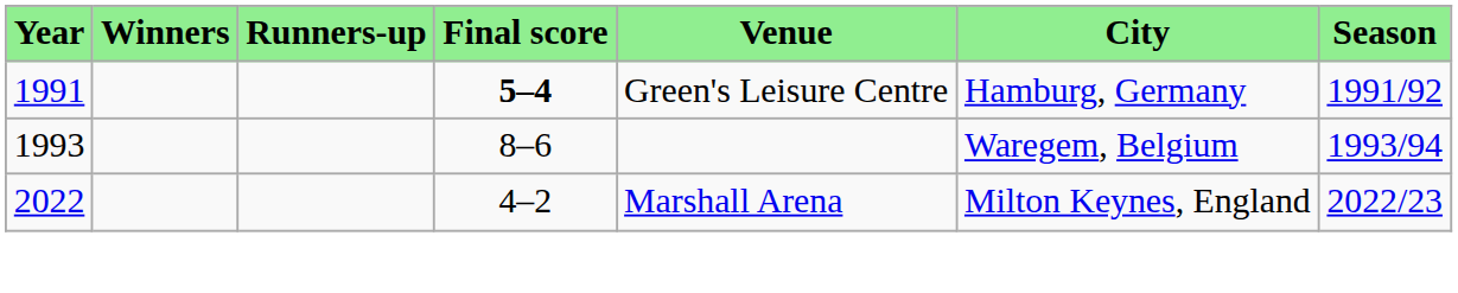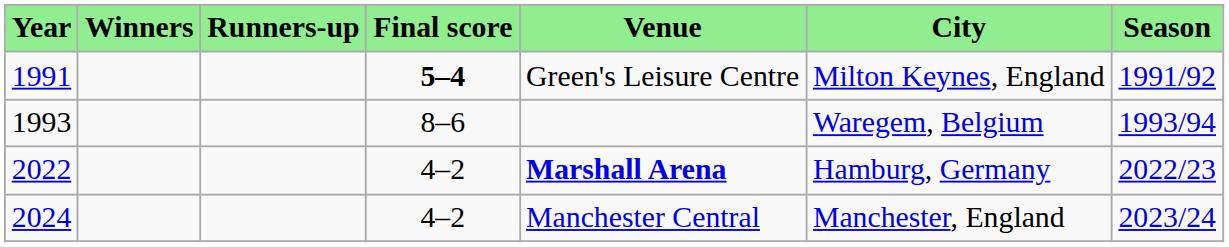1991 | City: Hamburg, Germany -> Milton Keynes, England
2022 | Venue: normal -> bold
2022 | City: Milton Keynes, England -> Hamburg, Germany
+ row: 2024 | 4–2 | Manchester Central | Manchester, England | 2023/24
